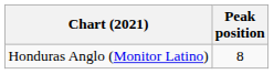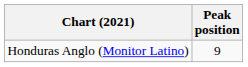Honduras Anglo (Monitor Latino) | Peak position: 8 -> 9
